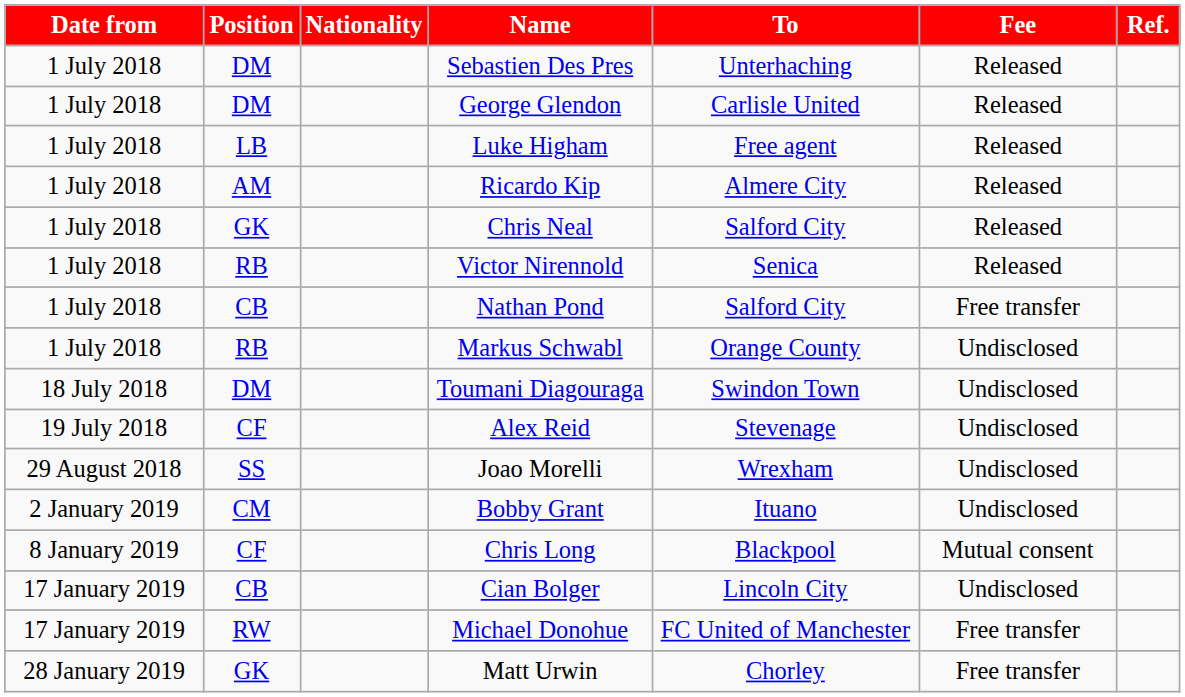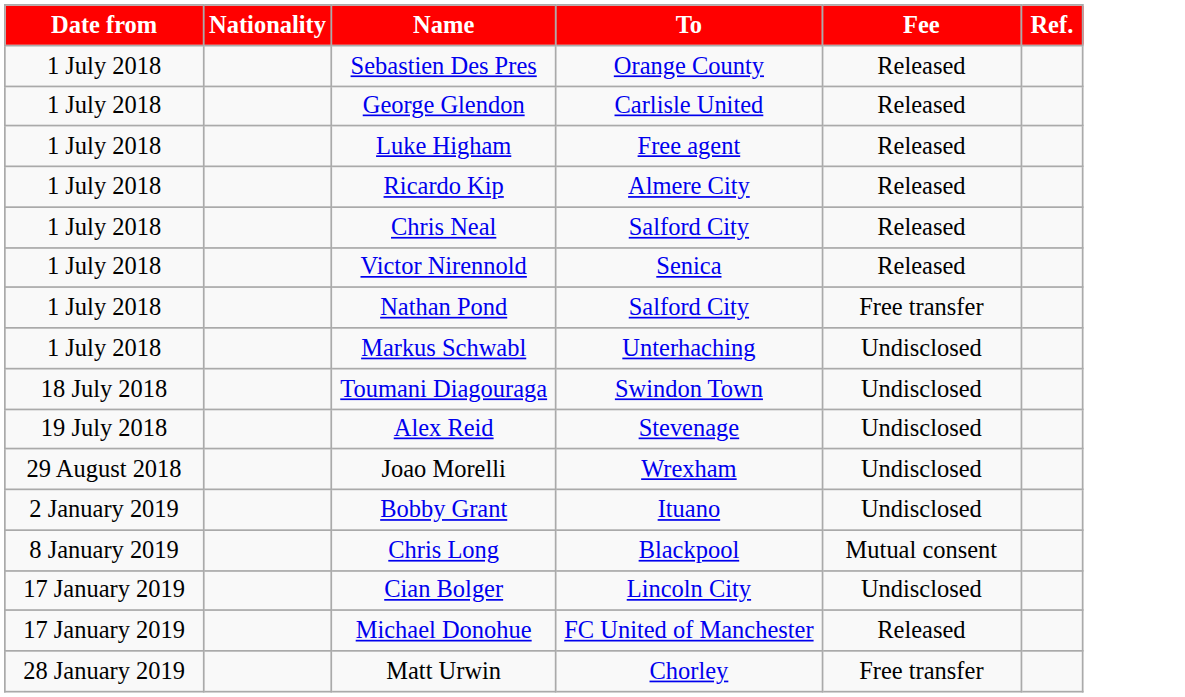- column: Position | DM | DM | LB | AM | GK | RB | CB | RB | DM | CF | SS | CM | CF | CB | RW | GK
Sebastien Des Pres | To: Unterhaching -> Orange County
Markus Schwabl | To: Orange County -> Unterhaching
Michael Donohue | Fee: Free transfer -> Released
